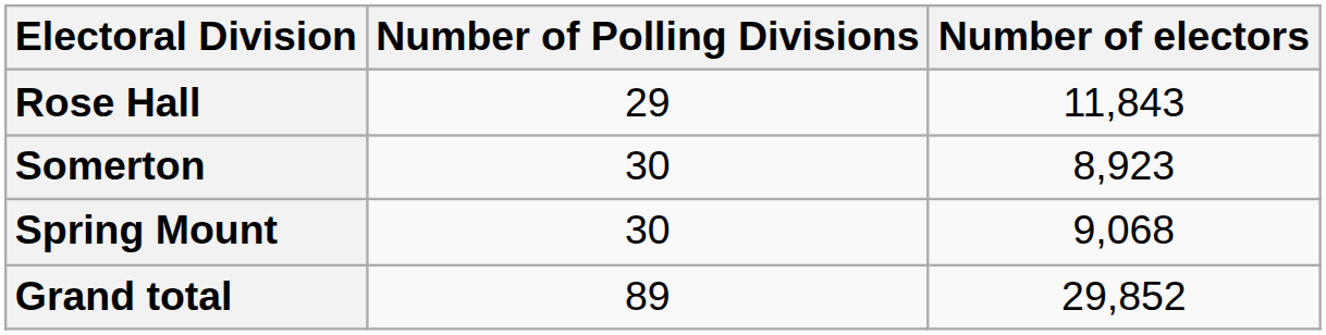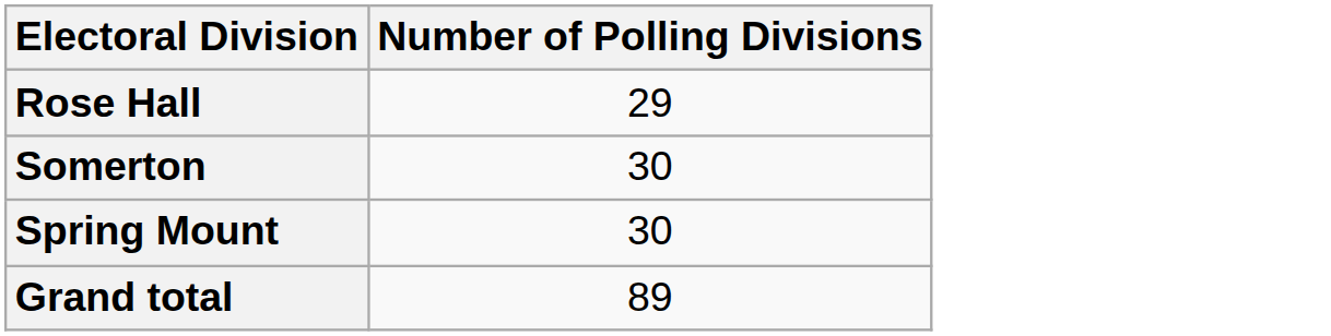- column: Number of electors | 11,843 | 8,923 | 9,068 | 29,852
